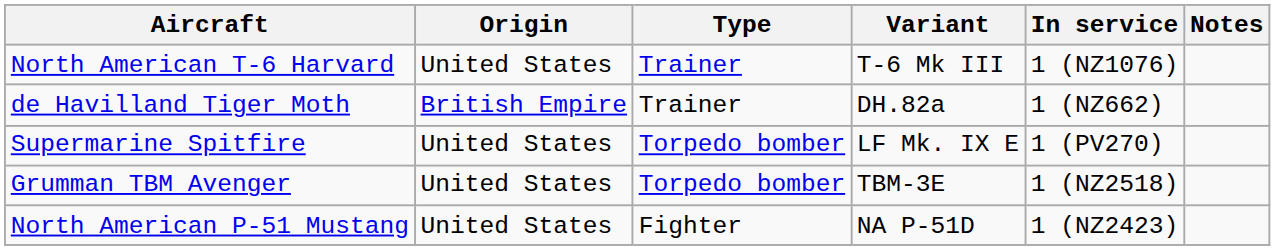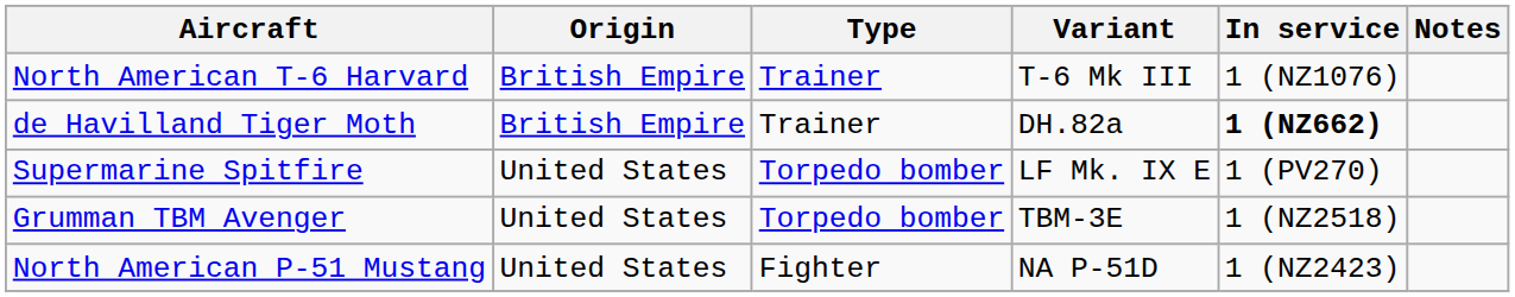North American T-6 Harvard | Origin: United States -> British Empire
de Havilland Tiger Moth | In service: normal -> bold
